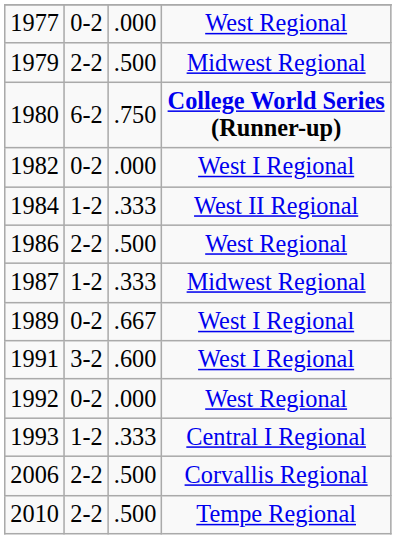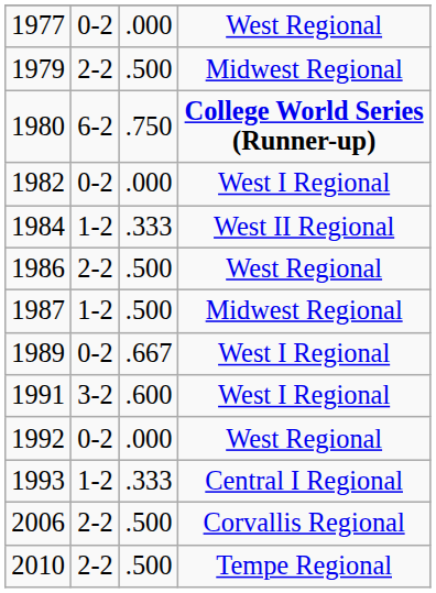1987 | column 3: .333 -> .500
